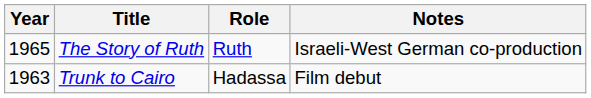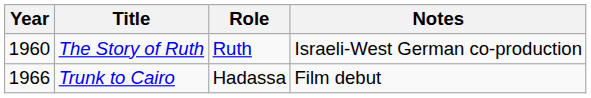The Story of Ruth | Year: 1965 -> 1960
Trunk to Cairo | Year: 1963 -> 1966
